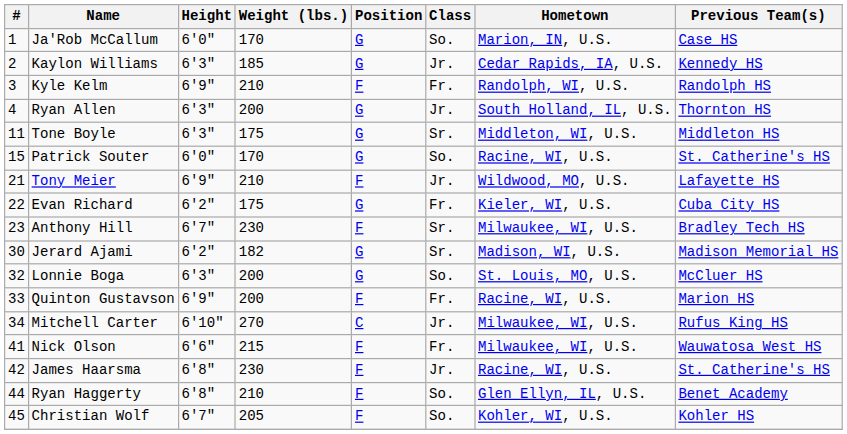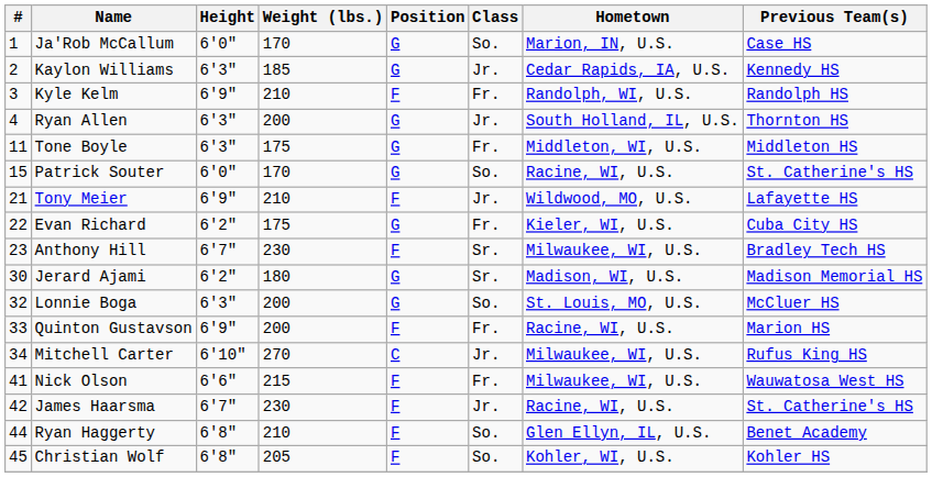Tone Boyle | Class: Sr. -> Fr.
Jerard Ajami | Weight (lbs.): 182 -> 180
James Haarsma | Height: 6'8" -> 6'7"
Christian Wolf | Height: 6'7" -> 6'8"
